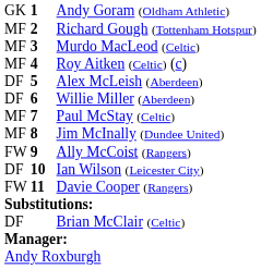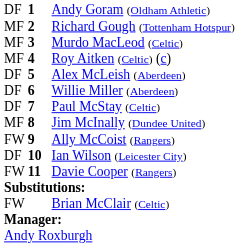Andy Goram (Oldham Athletic) | column 1: GK -> DF
Paul McStay (Celtic) | column 1: MF -> DF
Brian McClair (Celtic) | column 1: DF -> FW
